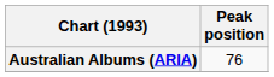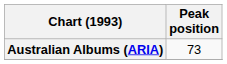Australian Albums (ARIA) | Peak position: 76 -> 73
